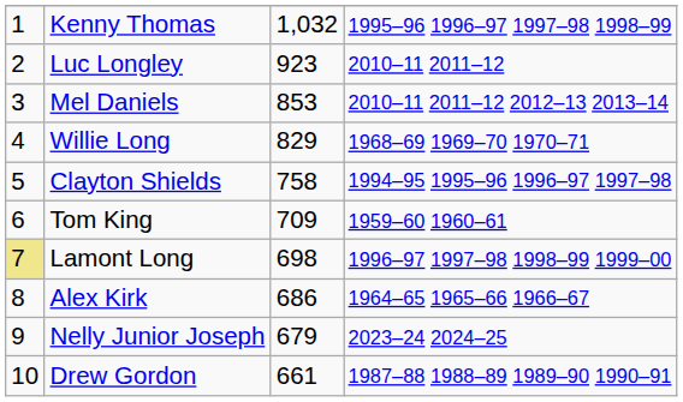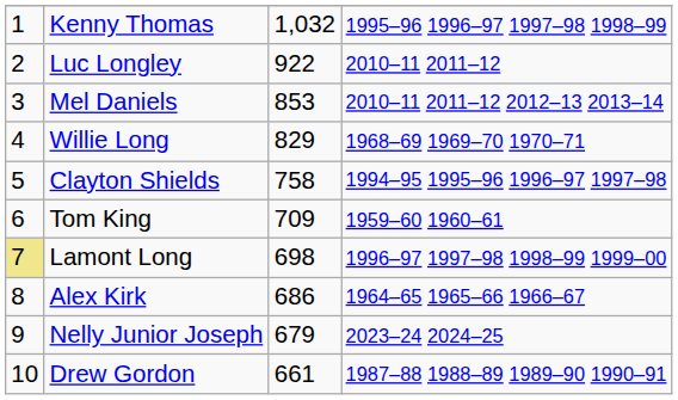Luc Longley | column 3: 923 -> 922
